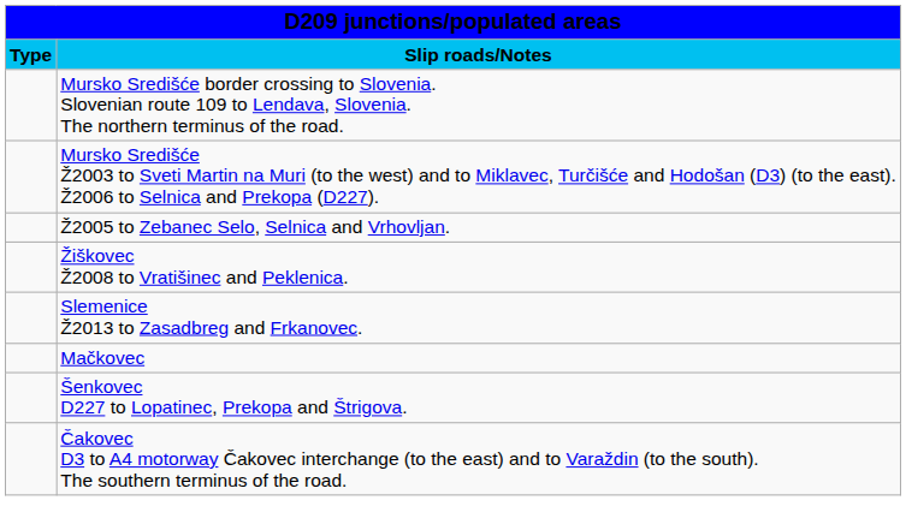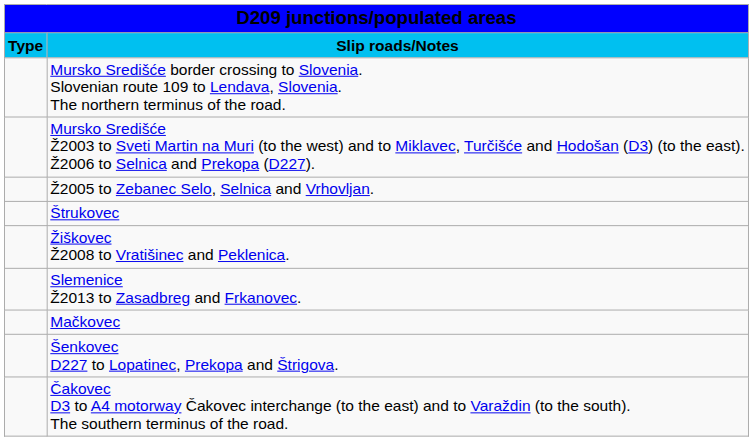+ row: Štrukovec
